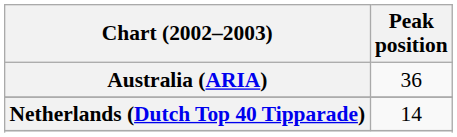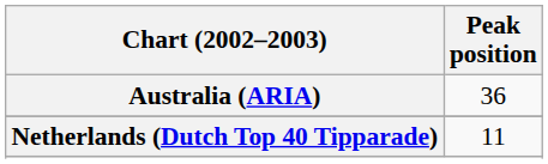Netherlands (Dutch Top 40 Tipparade) | Peak position: 14 -> 11
